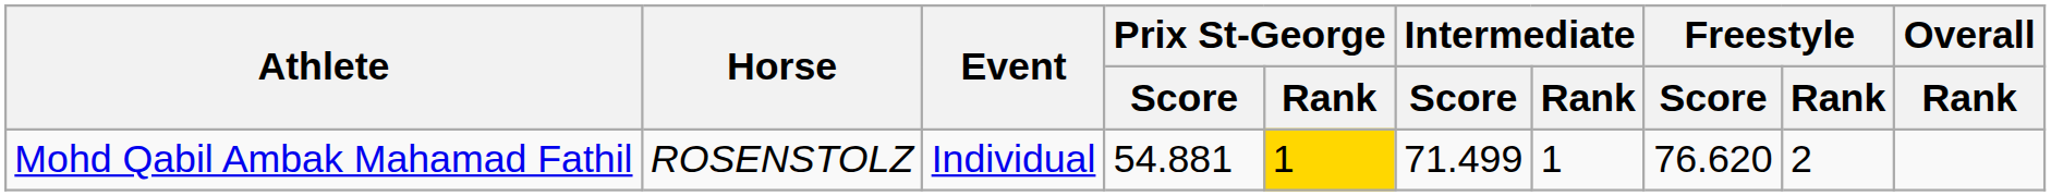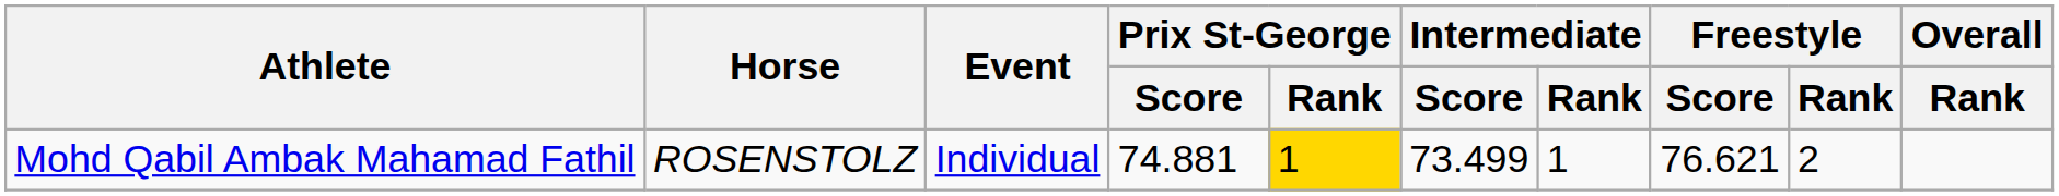Mohd Qabil Ambak Mahamad Fathil | Prix St-George / Score: 54.881 -> 74.881
Mohd Qabil Ambak Mahamad Fathil | Intermediate / Score: 71.499 -> 73.499
Mohd Qabil Ambak Mahamad Fathil | Freestyle / Score: 76.620 -> 76.621
